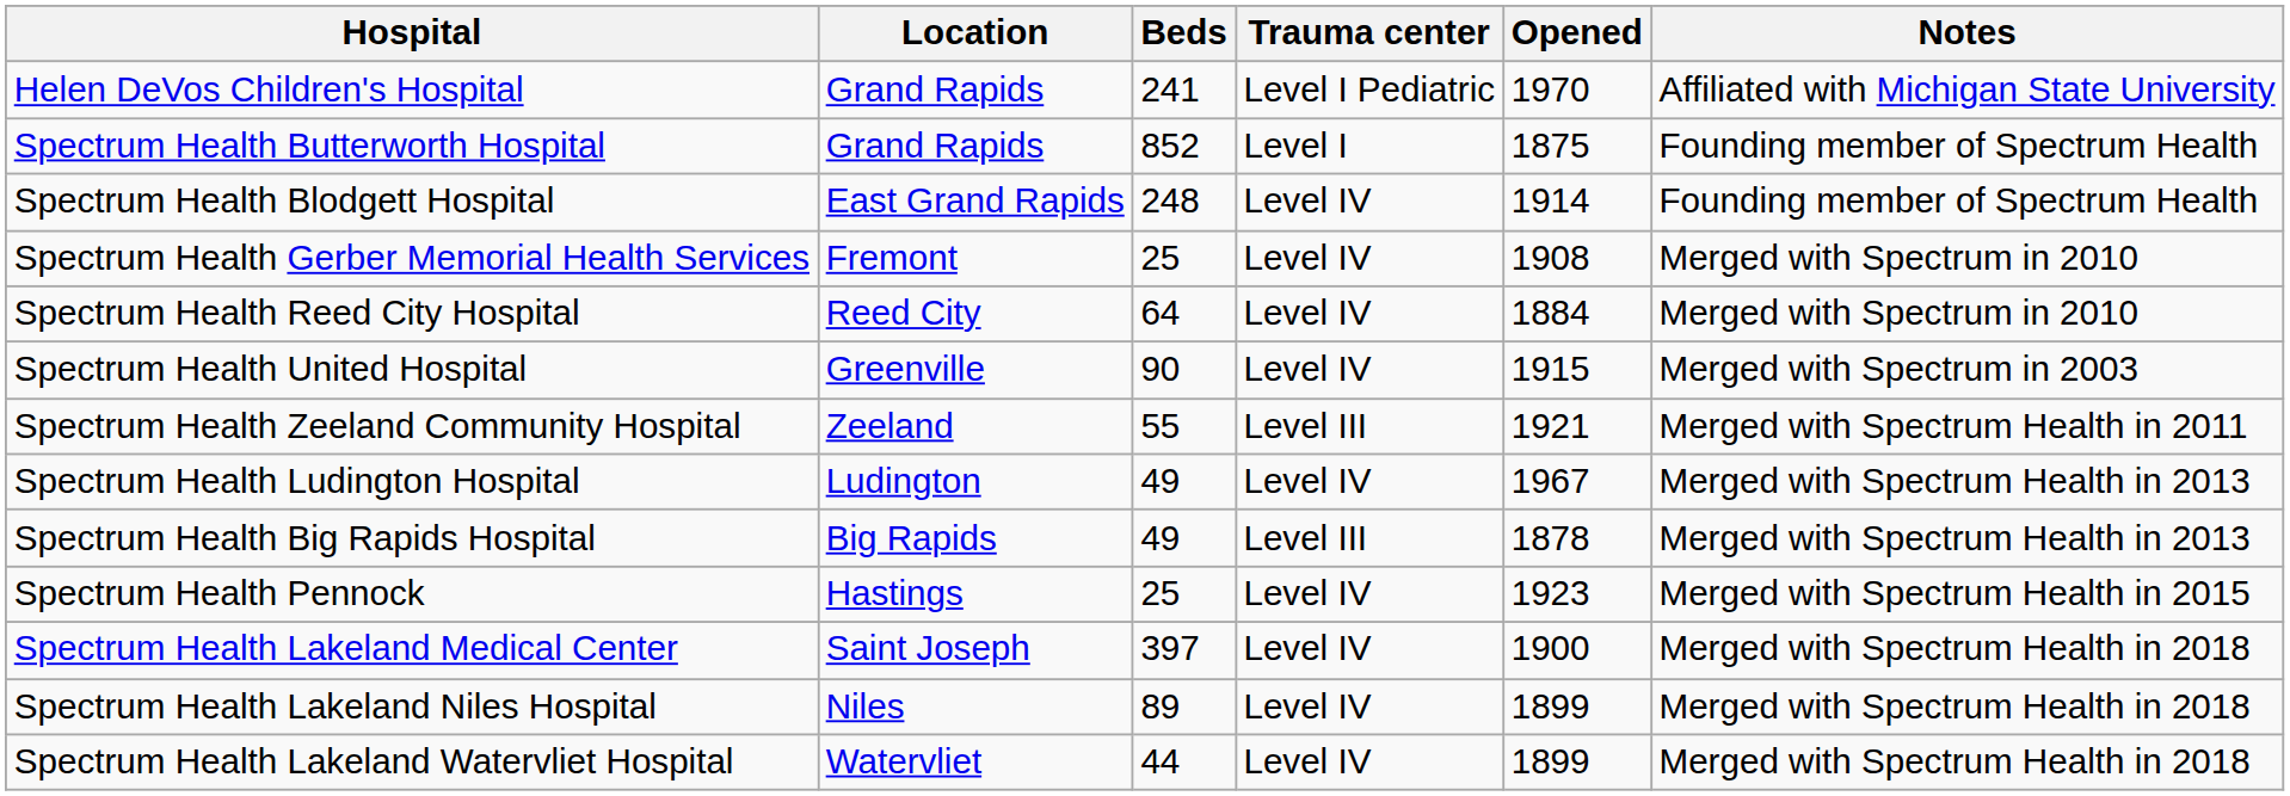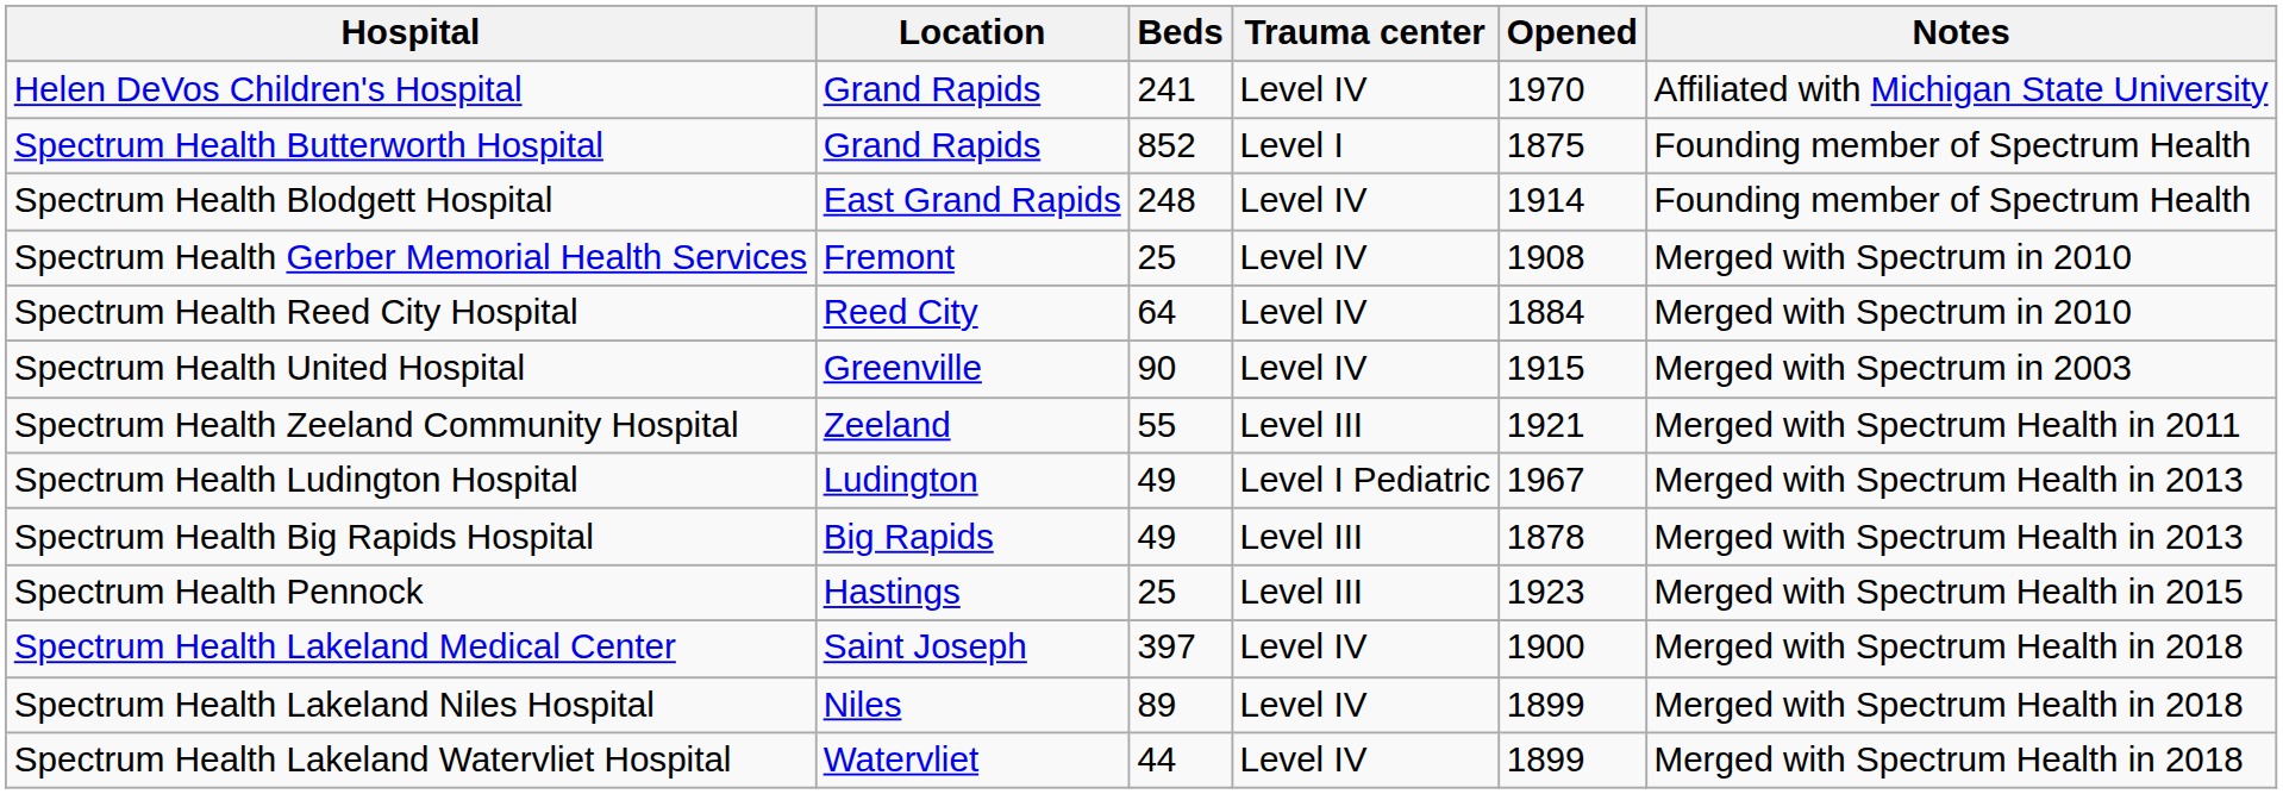Helen DeVos Children's Hospital | Trauma center: Level I Pediatric -> Level IV
Spectrum Health Ludington Hospital | Trauma center: Level IV -> Level I Pediatric
Spectrum Health Pennock | Trauma center: Level IV -> Level III
